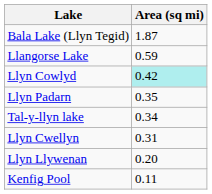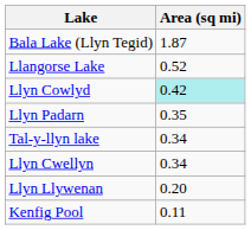Llangorse Lake | Area (sq mi): 0.59 -> 0.52
Llyn Cwellyn | Area (sq mi): 0.31 -> 0.34
